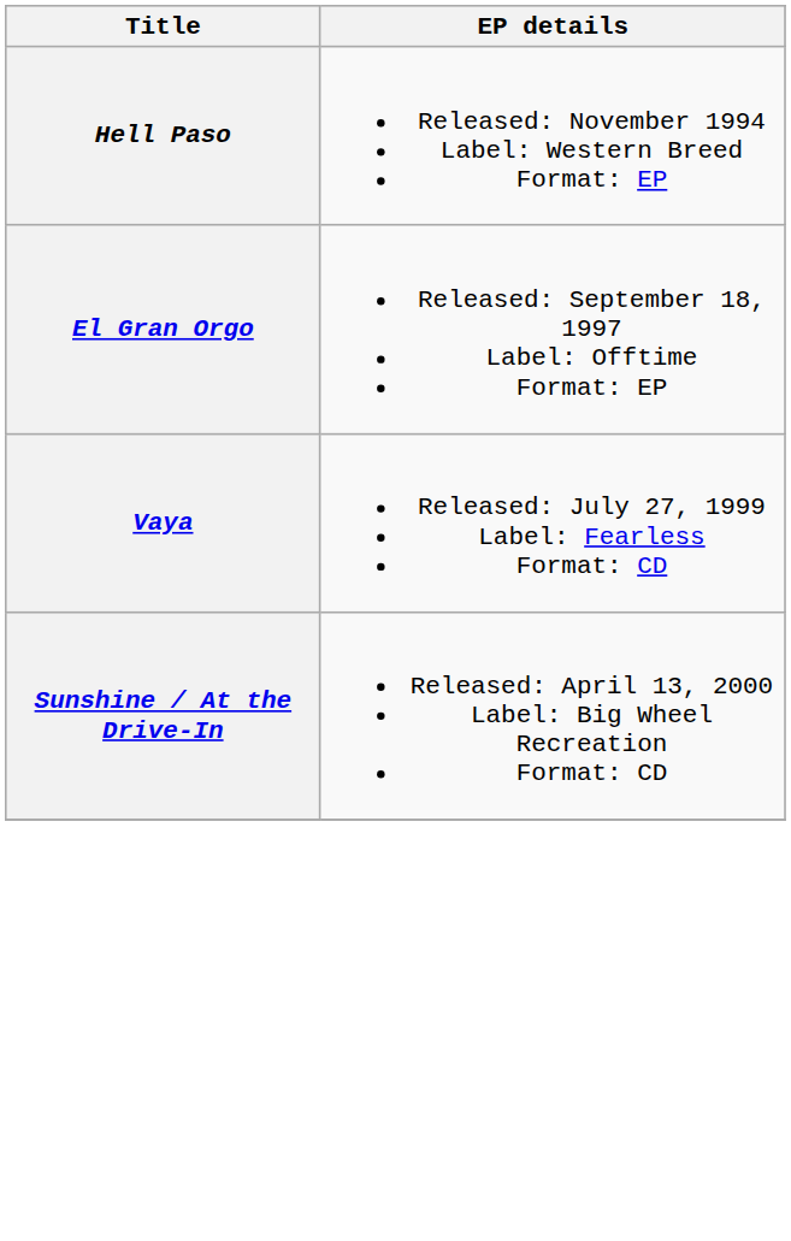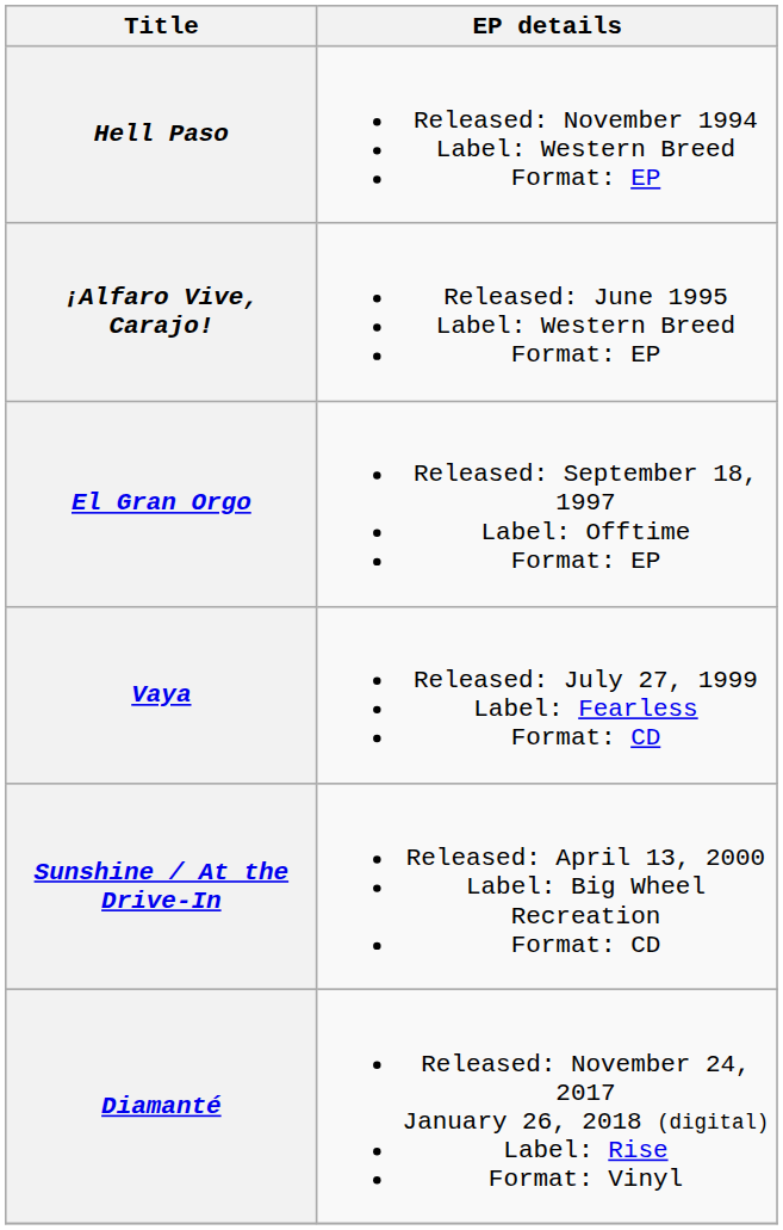+ row: ¡Alfaro Vive, Carajo! | Released: June 1995 Label: Western Breed Format: EP
+ row: Diamanté | Released: November 24, 2017 January 26, 2018 (digital) Label: Rise Format: Vinyl
